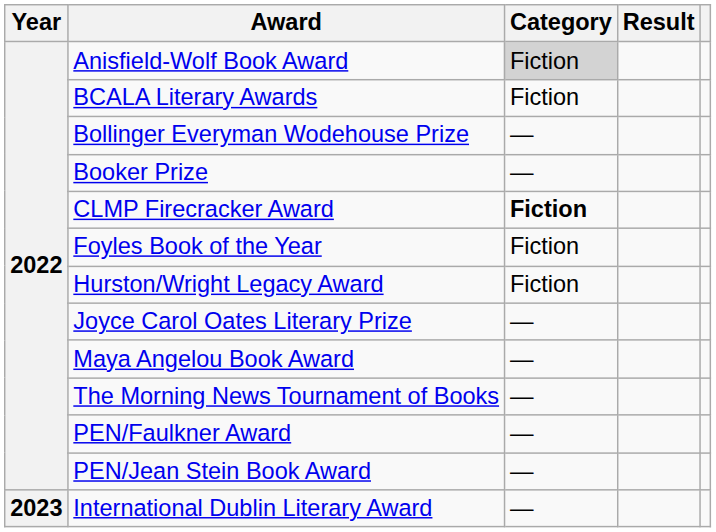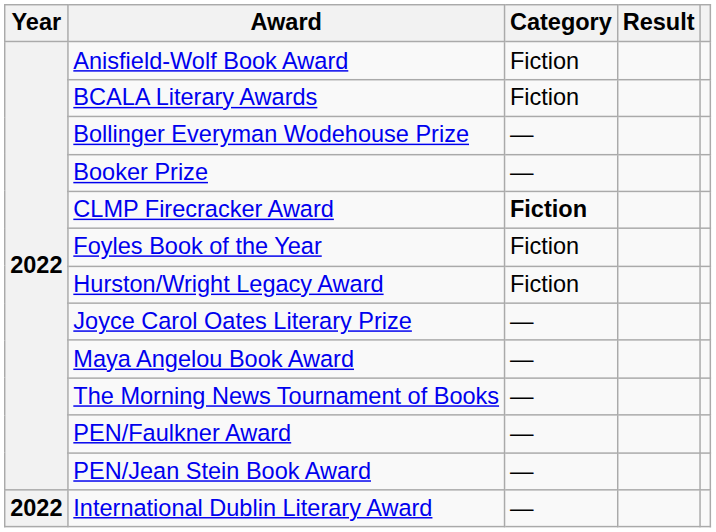Anisfield-Wolf Book Award | Category: lightgrey background -> no background
International Dublin Literary Award | Year: 2023 -> 2022
